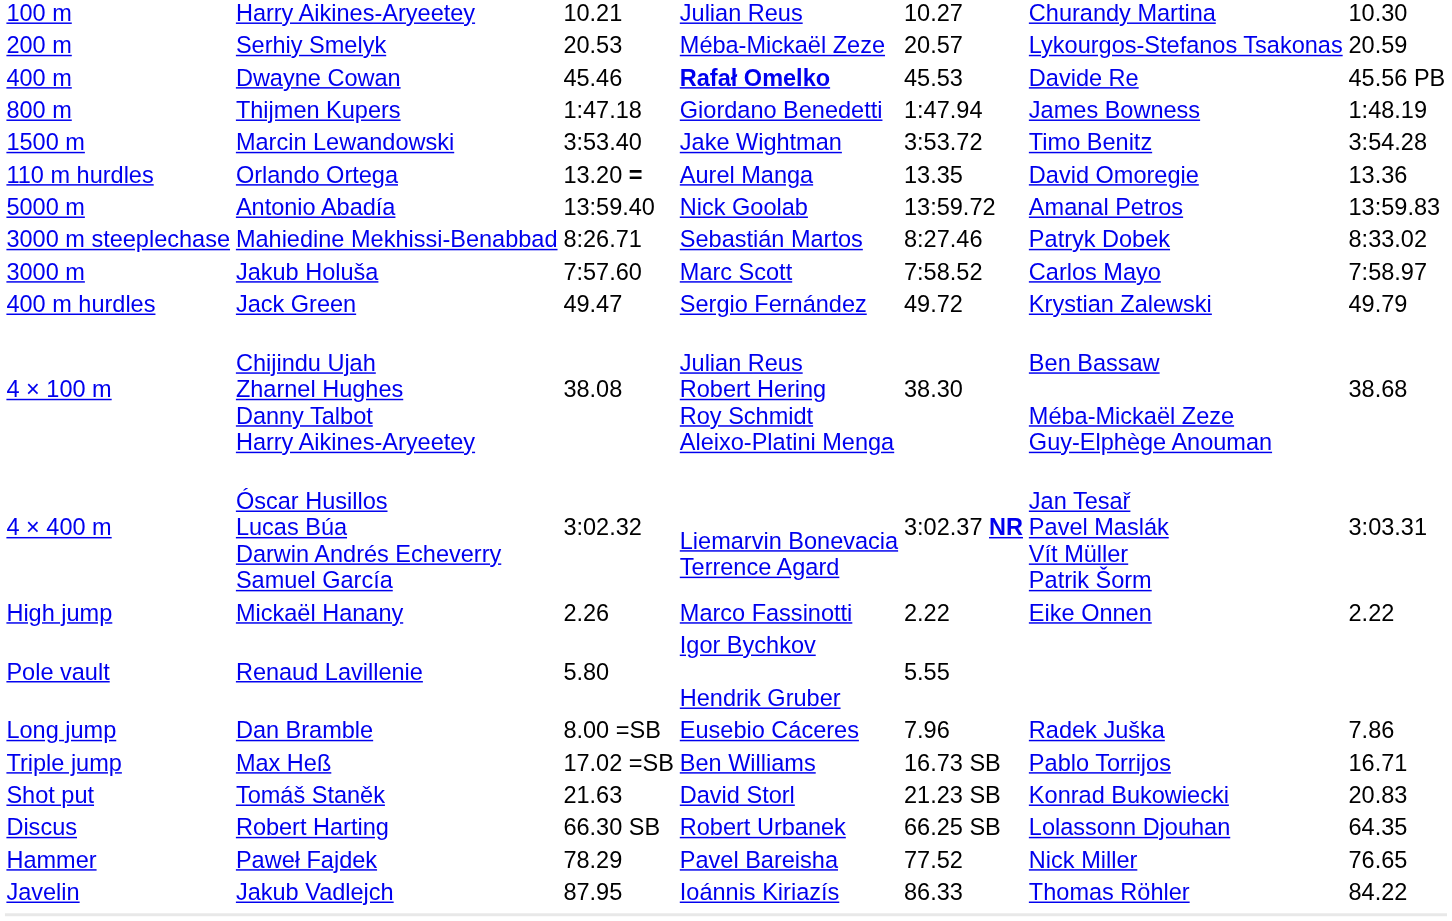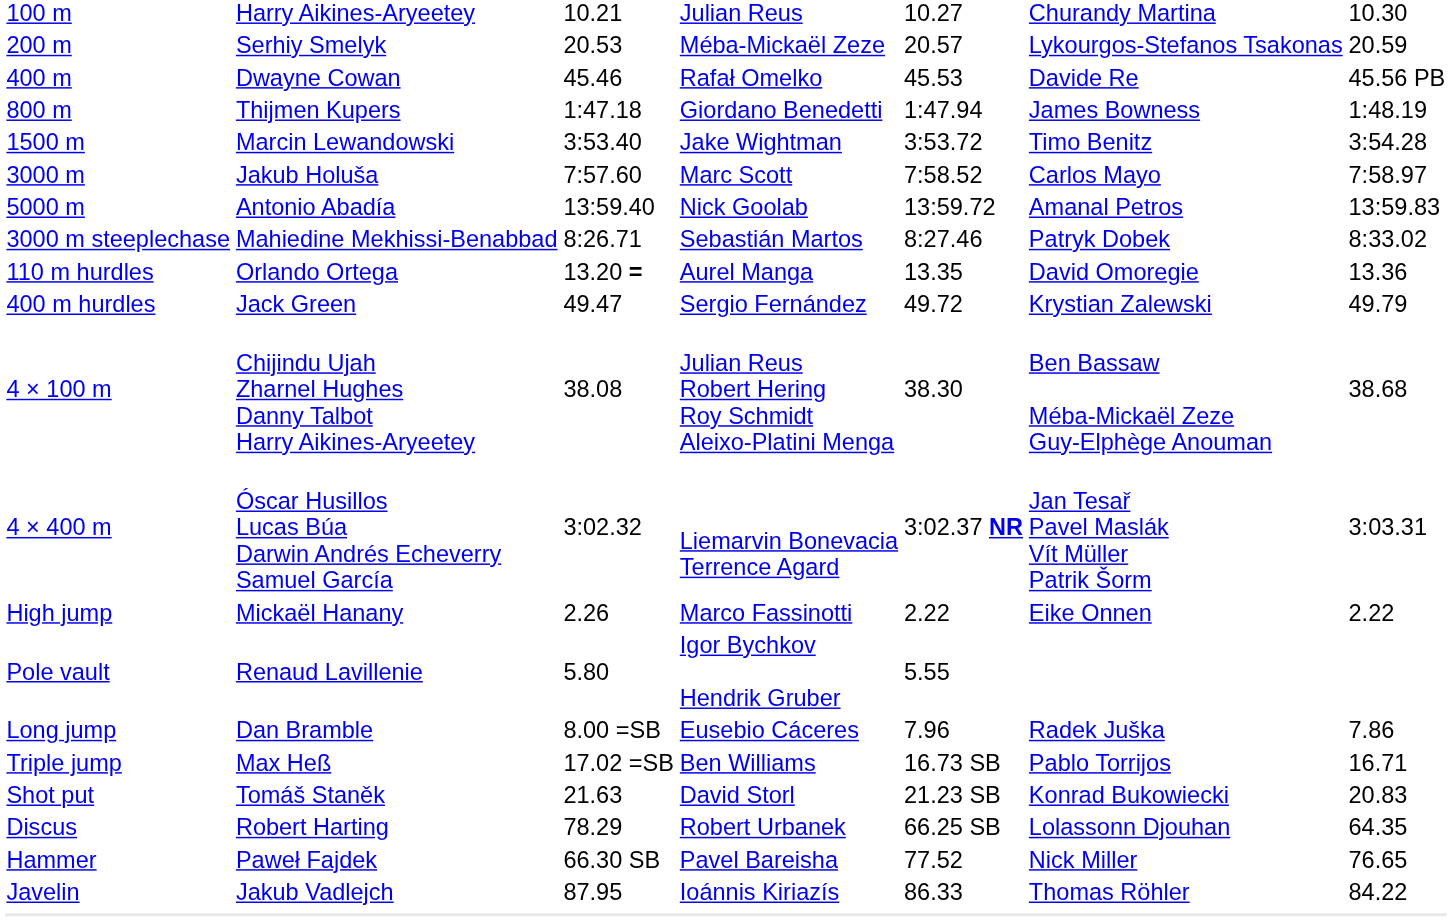400 m | column 4: bold -> normal
rows swapped: 3000 m <-> 110 m hurdles
Discus | column 3: 66.30 SB -> 78.29
Hammer | column 3: 78.29 -> 66.30 SB
